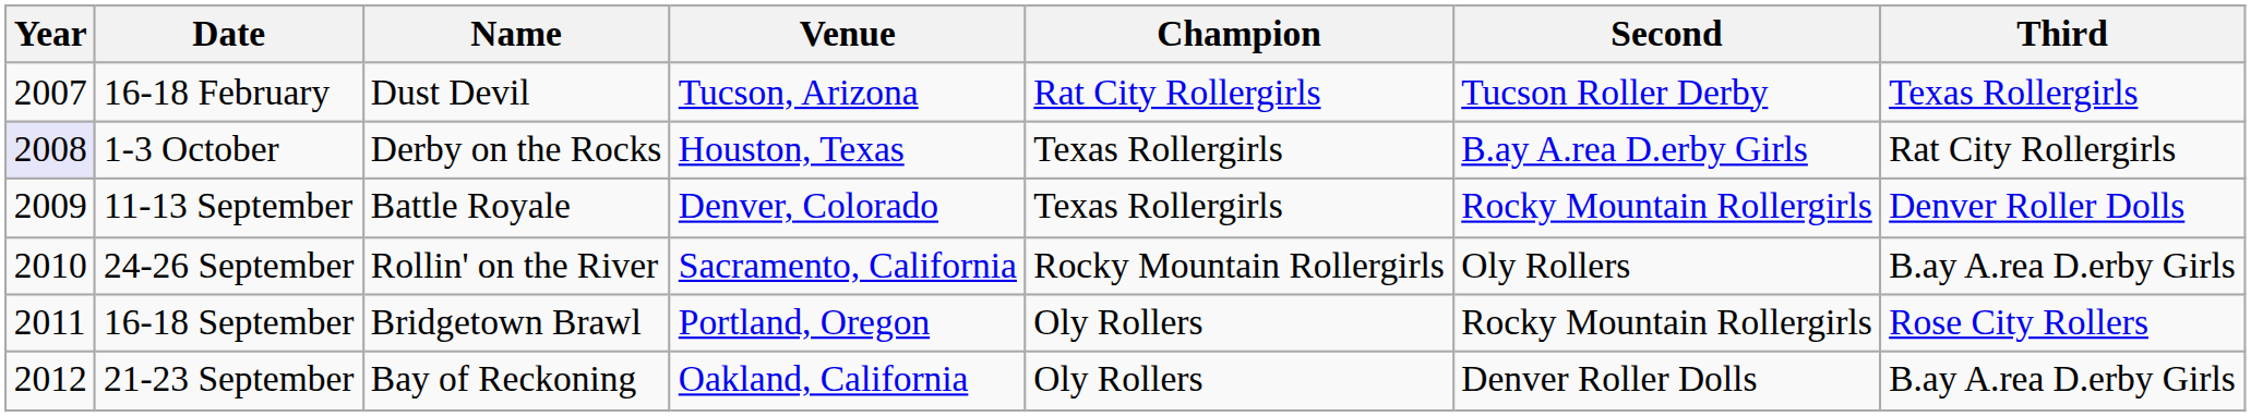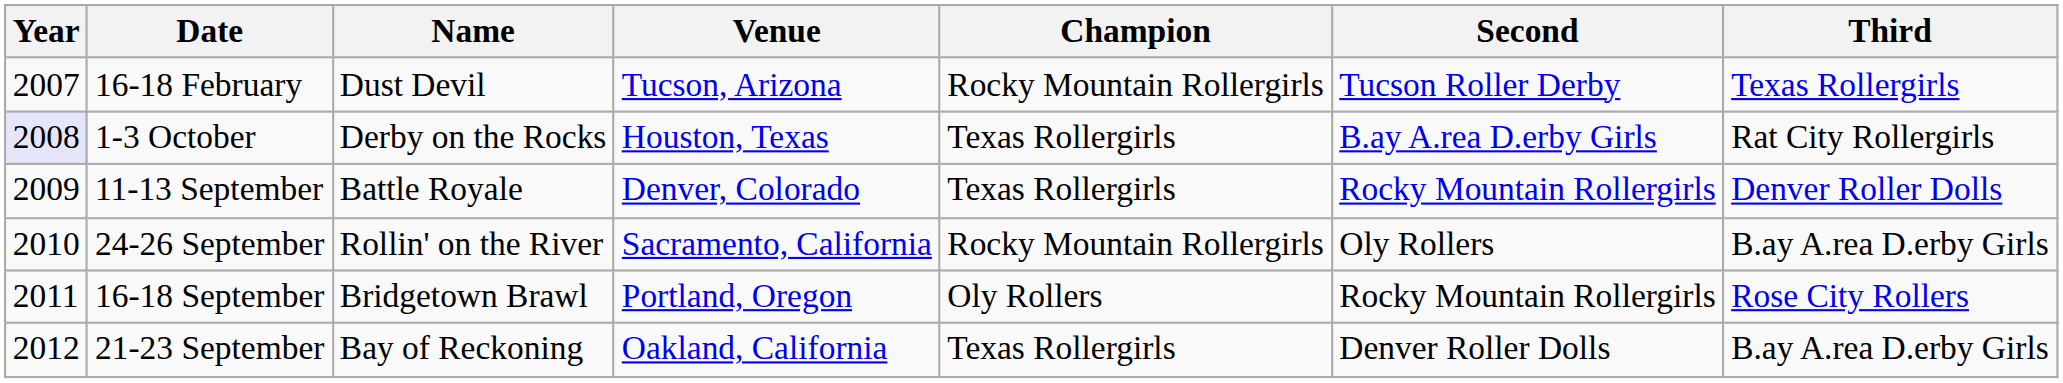16-18 February | Champion: Rat City Rollergirls -> Rocky Mountain Rollergirls
21-23 September | Champion: Oly Rollers -> Texas Rollergirls
